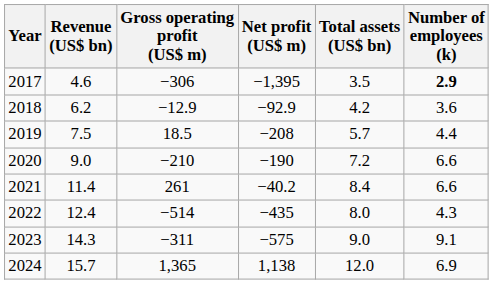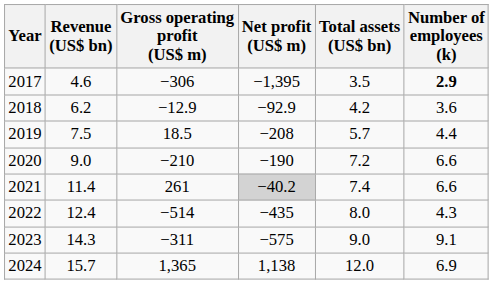2021 | Net profit (US$ m): no background -> lightgrey background
2021 | Total assets (US$ bn): 8.4 -> 7.4
